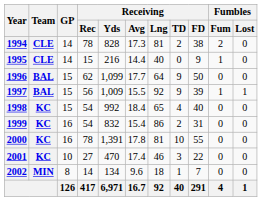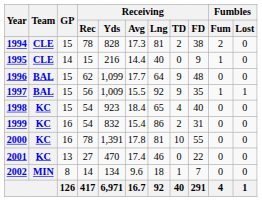1994 | GP: 14 -> 15
1996 | Receiving / FD: 50 -> 48
1997 | Receiving / FD: 39 -> 35
1998 | Receiving / Yds: 992 -> 923
2001 | GP: 10 -> 13
2001 | Receiving / TD: 3 -> 0
